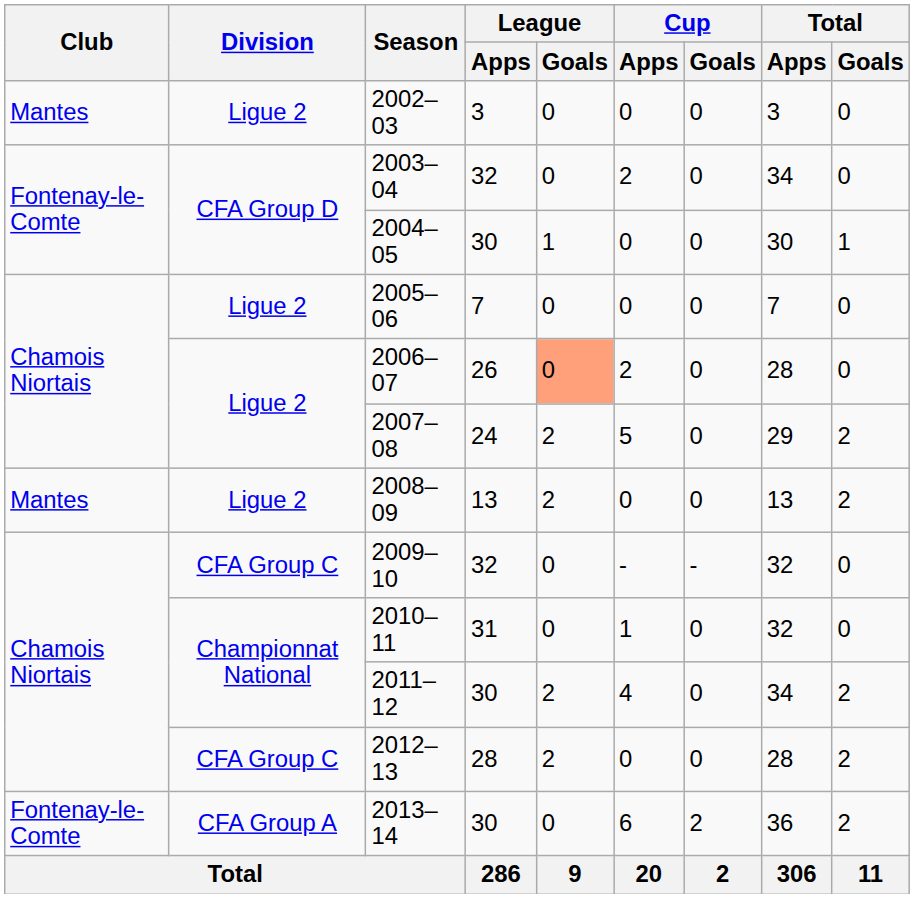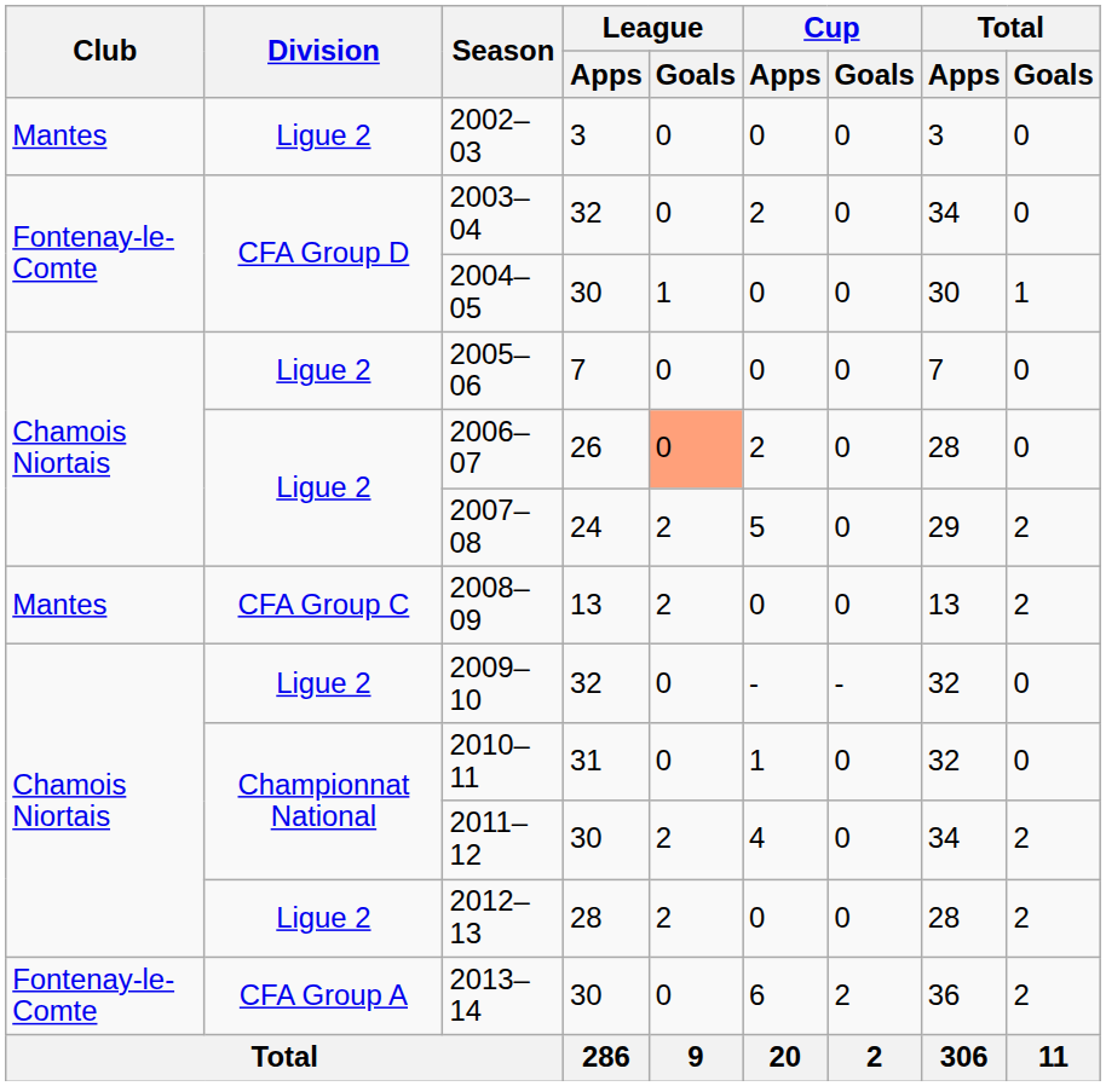2008–09 | Division: Ligue 2 -> CFA Group C
2009–10 | Division: CFA Group C -> Ligue 2
2012–13 | Division: CFA Group C -> Ligue 2
